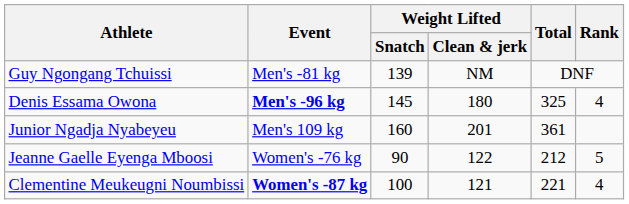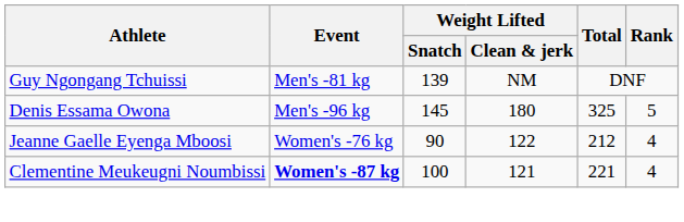Denis Essama Owona | Event: bold -> normal
Denis Essama Owona | Rank: 4 -> 5
- row: Junior Ngadja Nyabeyeu | Men's 109 kg | 160 | 201 | 361
Jeanne Gaelle Eyenga Mboosi | Rank: 5 -> 4
